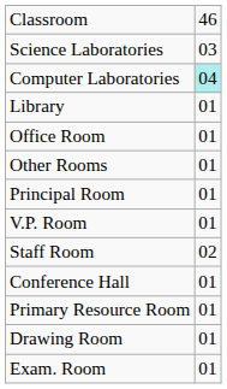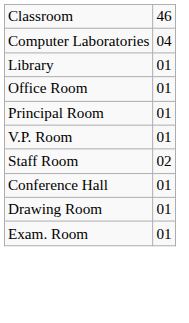- row: Science Laboratories | 03
Computer Laboratories | column 2: paleturquoise background -> no background
- row: Other Rooms | 01
- row: Primary Resource Room | 01
